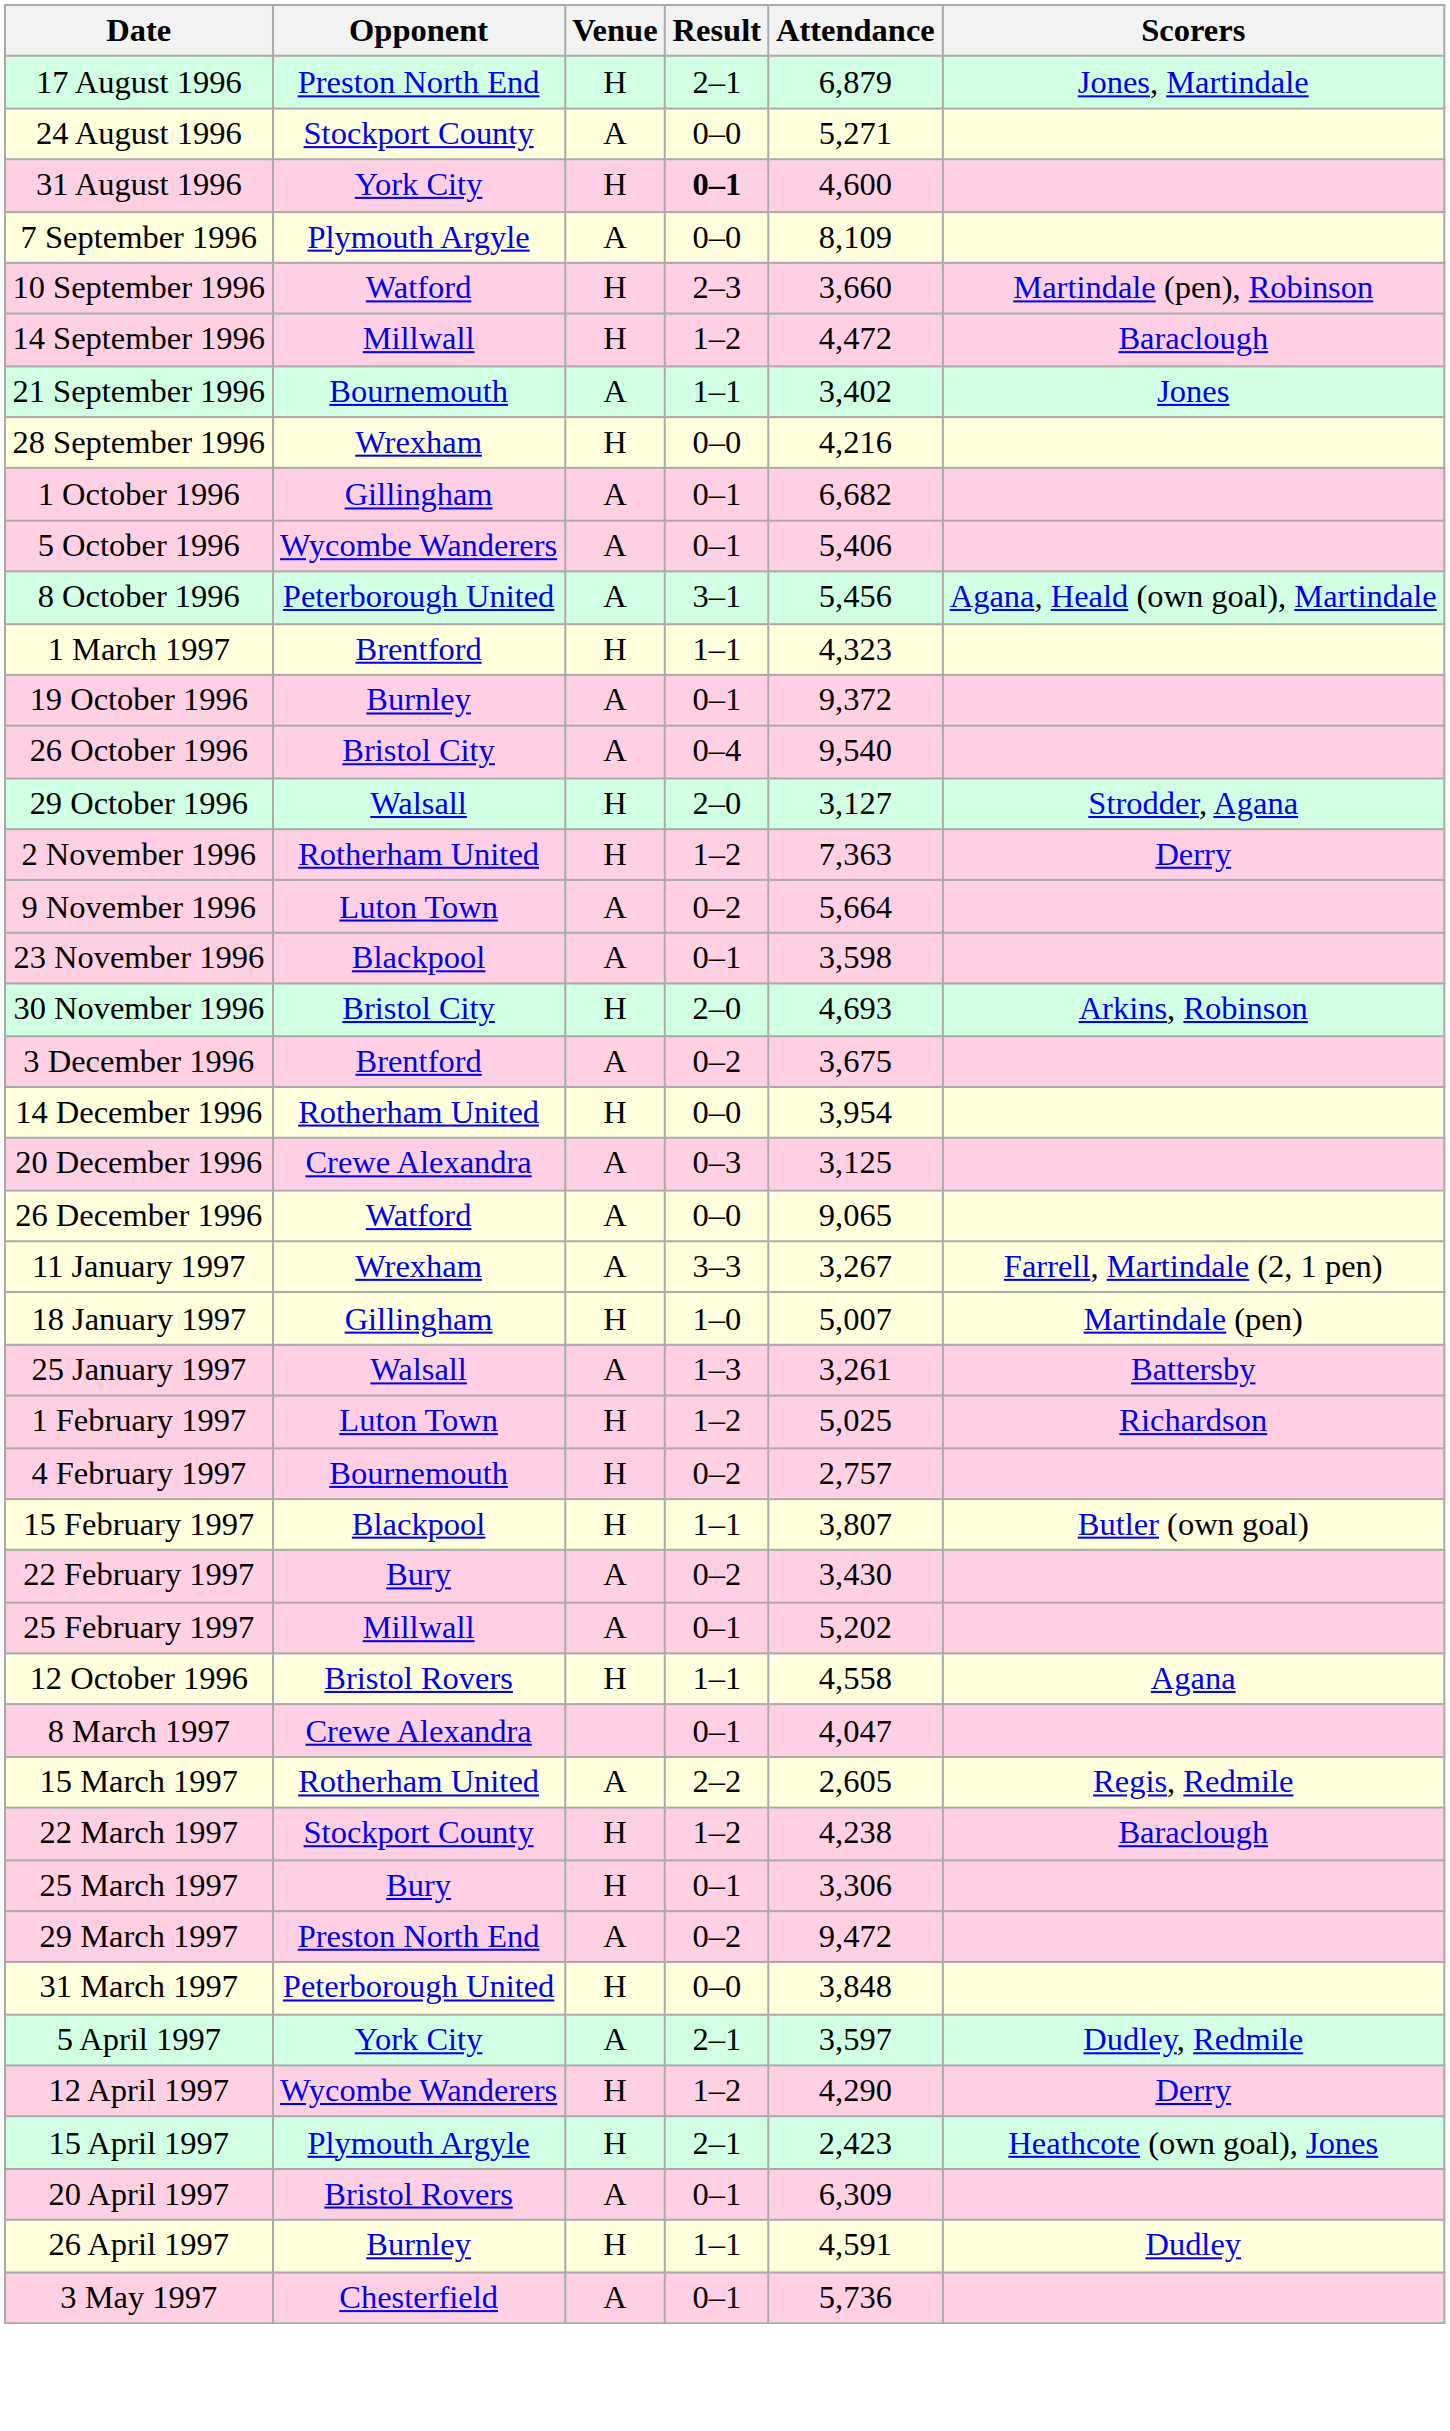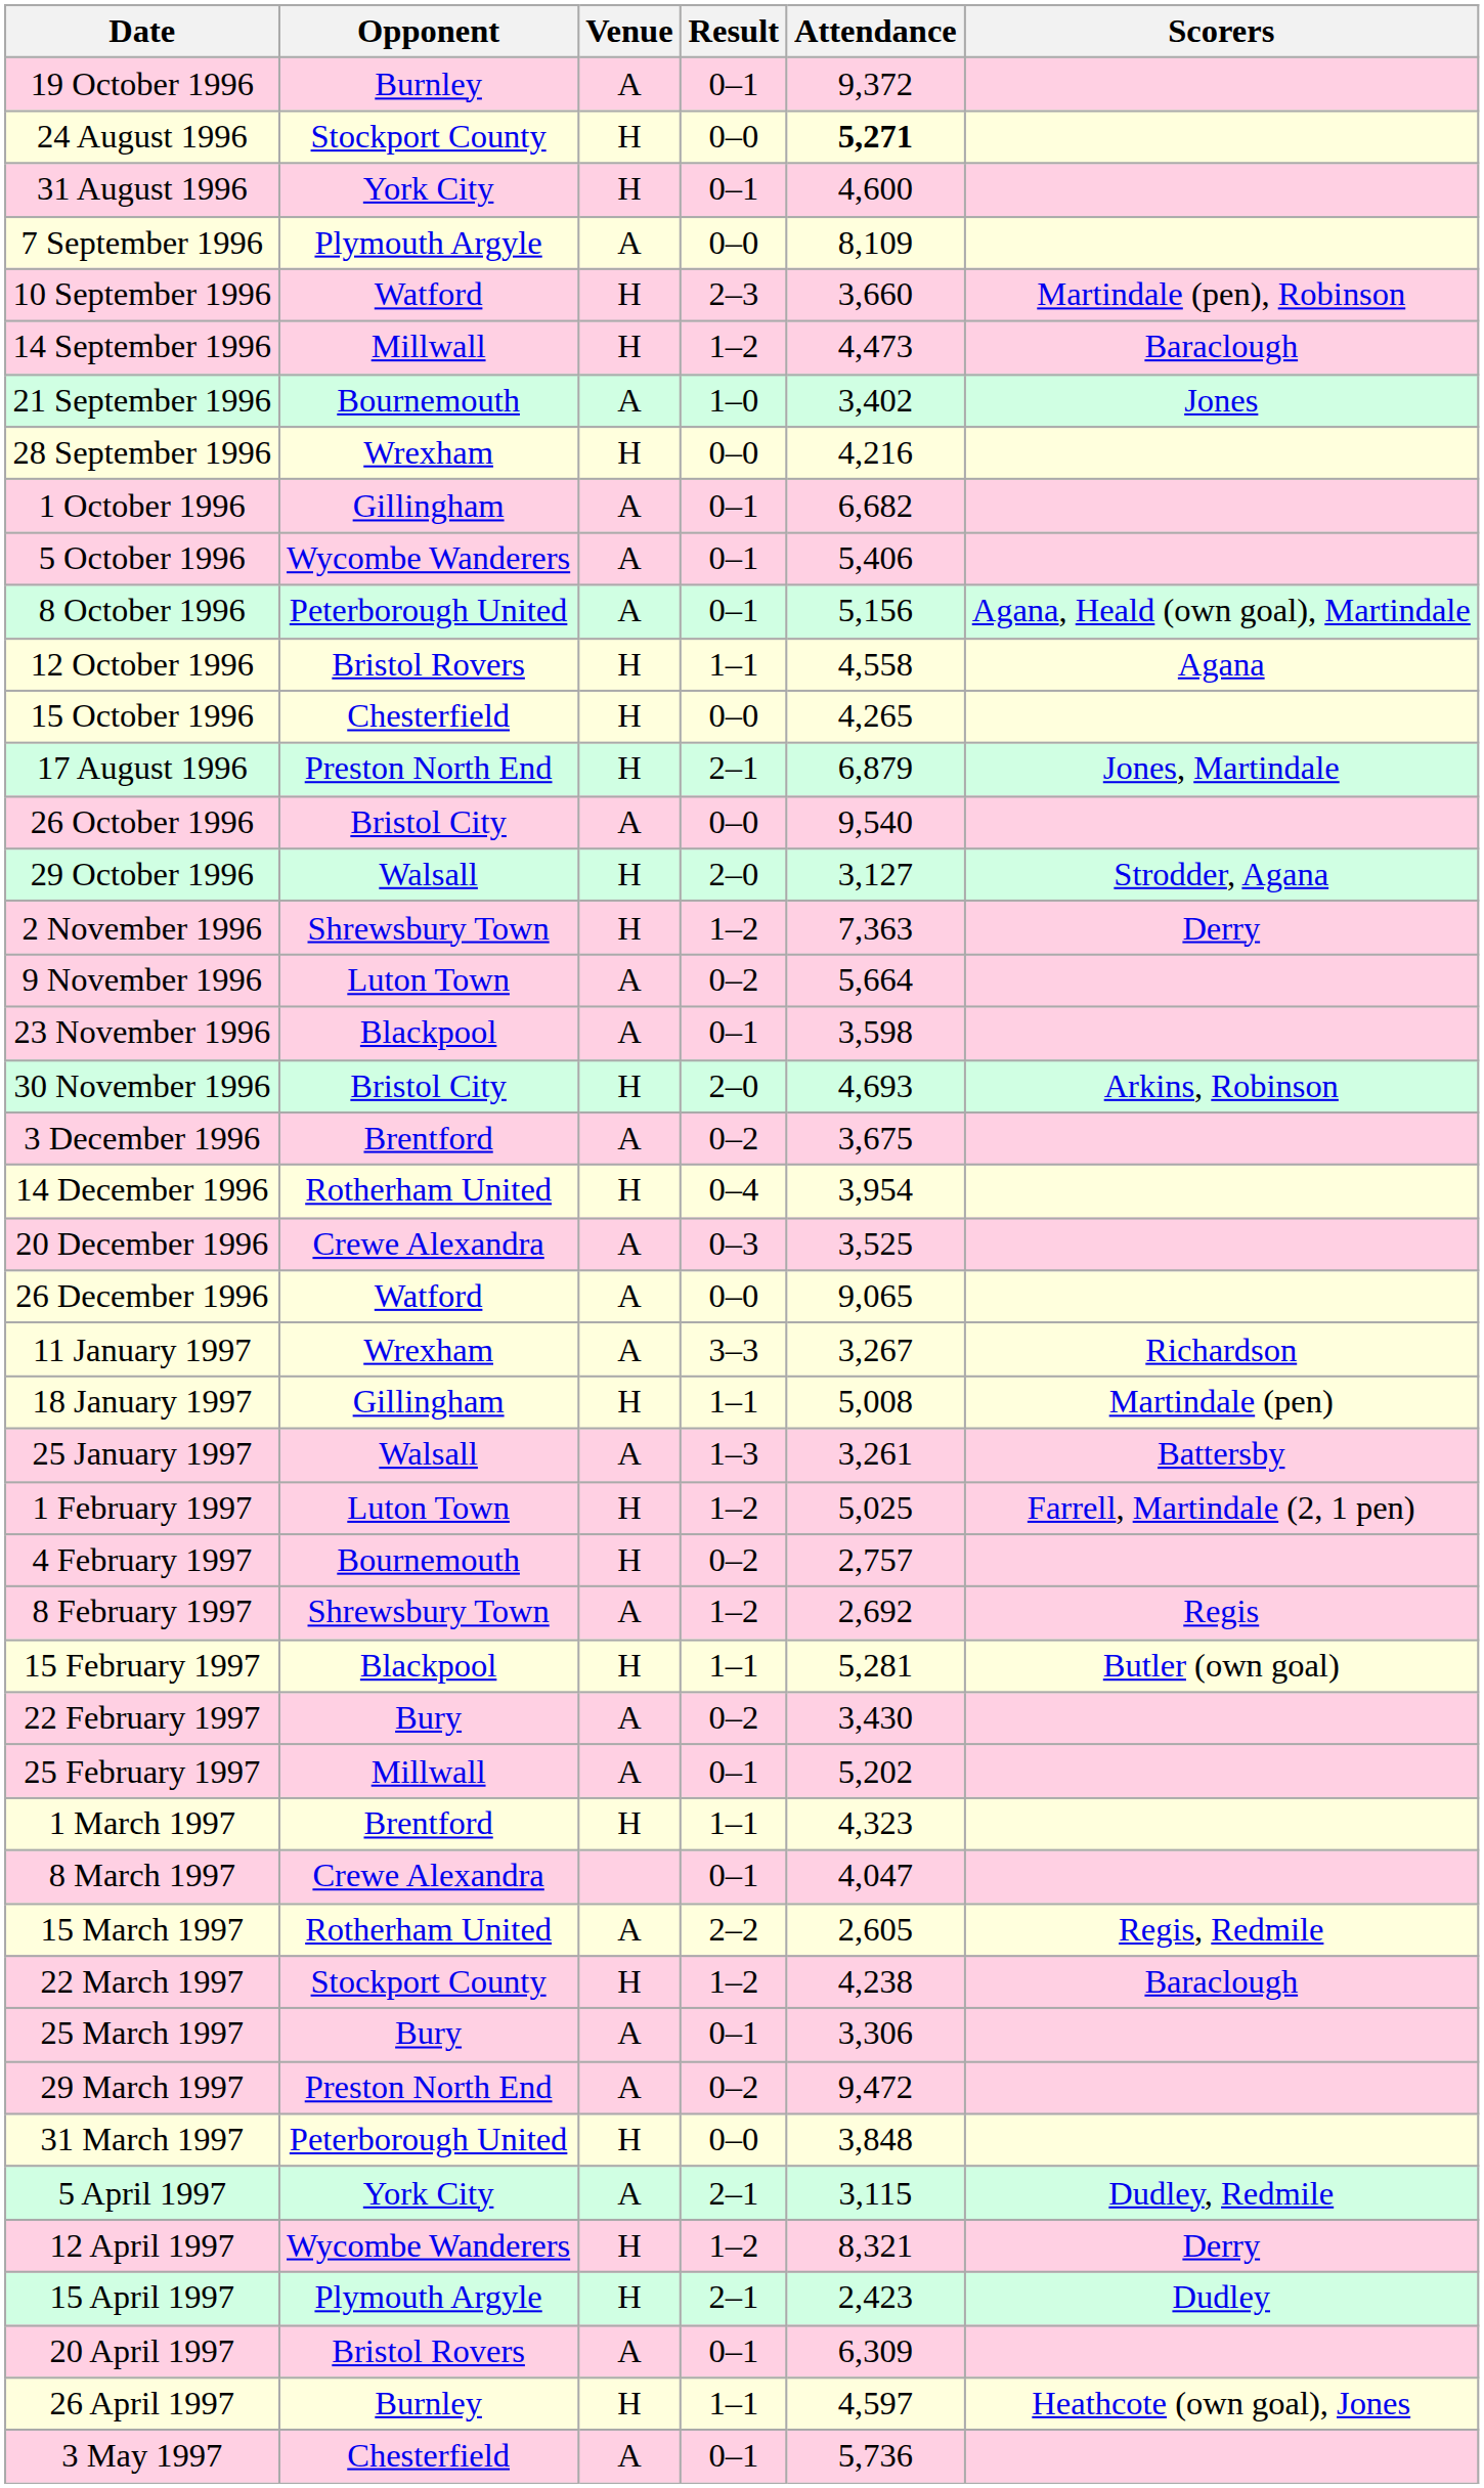rows swapped: 17 August 1996 <-> 19 October 1996
24 August 1996 | Venue: A -> H
24 August 1996 | Attendance: normal -> bold
31 August 1996 | Result: bold -> normal
14 September 1996 | Attendance: 4,472 -> 4,473
21 September 1996 | Result: 1–1 -> 1–0
8 October 1996 | Result: 3–1 -> 0–1
8 October 1996 | Attendance: 5,456 -> 5,156
rows swapped: 12 October 1996 <-> 1 March 1997
+ row: 15 October 1996 | Chesterfield | H | 0–0 | 4,265
26 October 1996 | Result: 0–4 -> 0–0
2 November 1996 | Opponent: Rotherham United -> Shrewsbury Town
14 December 1996 | Result: 0–0 -> 0–4
20 December 1996 | Attendance: 3,125 -> 3,525
11 January 1997 | Scorers: Farrell, Martindale (2, 1 pen) -> Richardson
18 January 1997 | Result: 1–0 -> 1–1
18 January 1997 | Attendance: 5,007 -> 5,008
1 February 1997 | Scorers: Richardson -> Farrell, Martindale (2, 1 pen)
+ row: 8 February 1997 | Shrewsbury Town | A | 1–2 | 2,692 | Regis
15 February 1997 | Attendance: 3,807 -> 5,281
25 March 1997 | Venue: H -> A
5 April 1997 | Attendance: 3,597 -> 3,115
12 April 1997 | Attendance: 4,290 -> 8,321
15 April 1997 | Scorers: Heathcote (own goal), Jones -> Dudley
26 April 1997 | Attendance: 4,591 -> 4,597
26 April 1997 | Scorers: Dudley -> Heathcote (own goal), Jones
